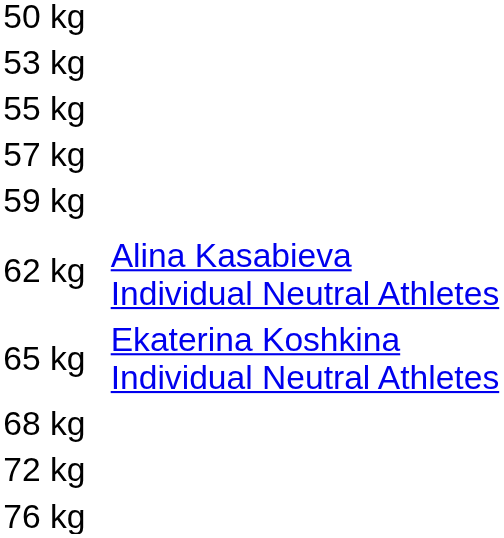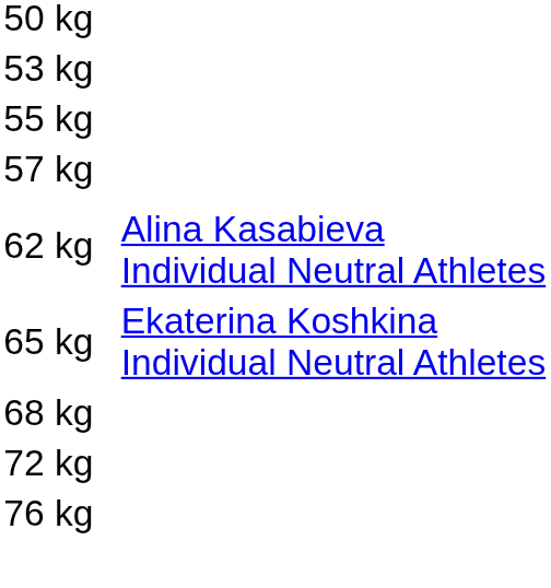- row: 59 kg
